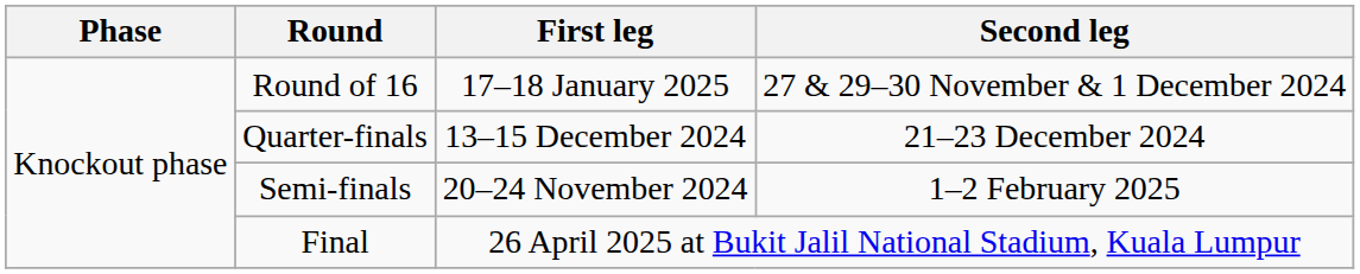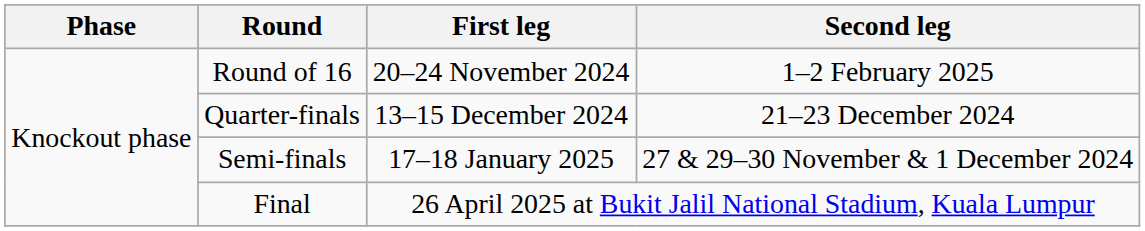Round of 16 | First leg: 17–18 January 2025 -> 20–24 November 2024
Round of 16 | Second leg: 27 & 29–30 November & 1 December 2024 -> 1–2 February 2025
Semi-finals | First leg: 20–24 November 2024 -> 17–18 January 2025
Semi-finals | Second leg: 1–2 February 2025 -> 27 & 29–30 November & 1 December 2024
